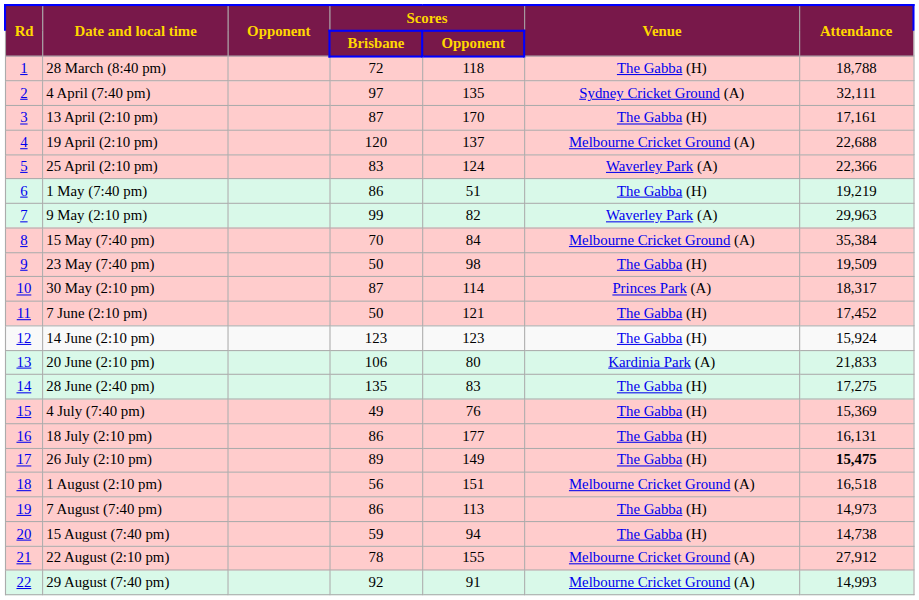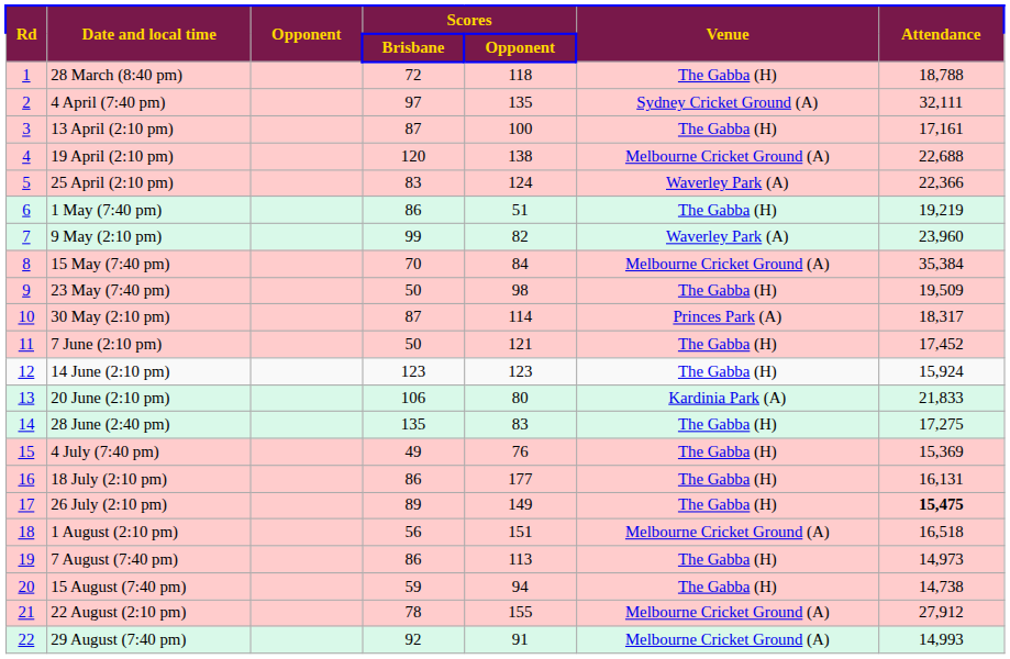13 April (2:10 pm) | Scores / Opponent: 170 -> 100
19 April (2:10 pm) | Scores / Opponent: 137 -> 138
9 May (2:10 pm) | Attendance: 29,963 -> 23,960
